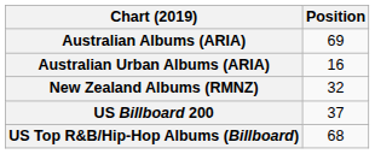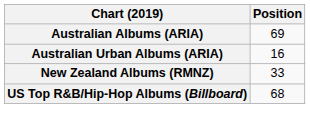New Zealand Albums (RMNZ) | Position: 32 -> 33
- row: US Billboard 200 | 37
